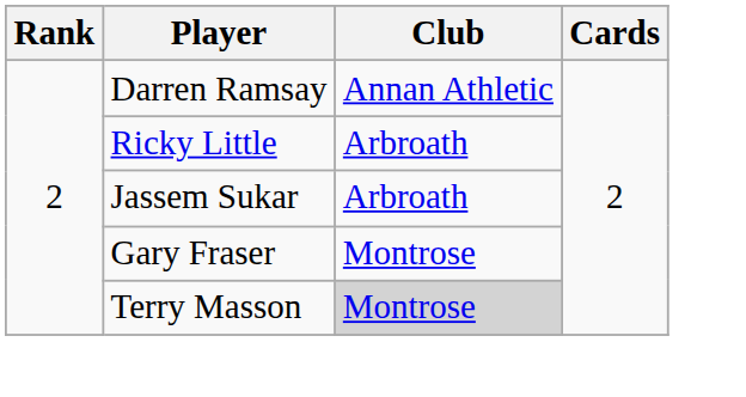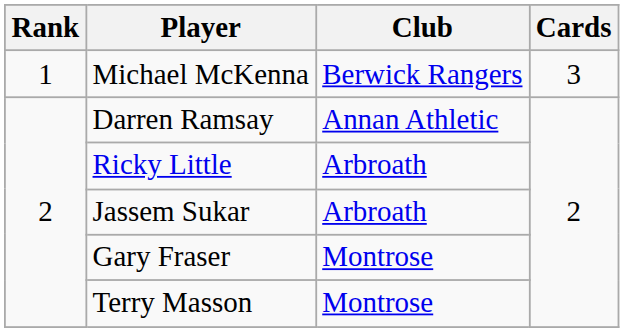+ row: 1 | Michael McKenna | Berwick Rangers | 3
Terry Masson | Club: lightgrey background -> no background
